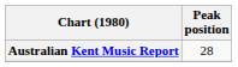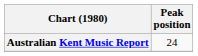Australian Kent Music Report | Peak position: 28 -> 24
